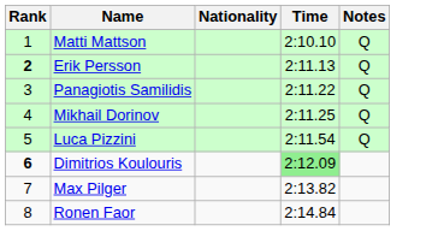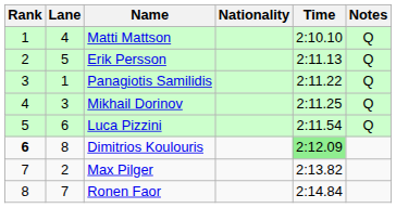+ column: Lane | 4 | 5 | 1 | 3 | 6 | 8 | 2 | 7
Erik Persson | Rank: bold -> normal
